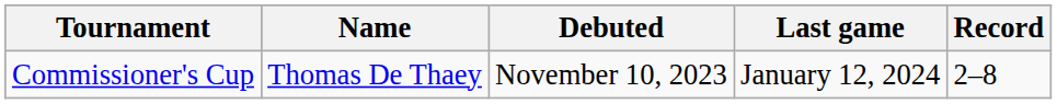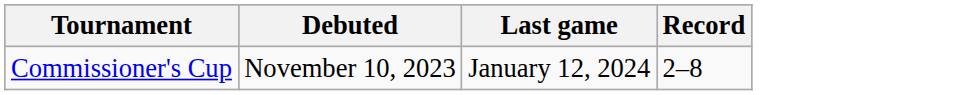- column: Name | Thomas De Thaey
